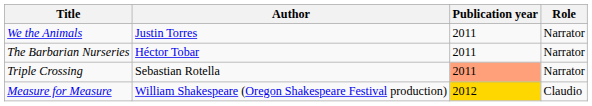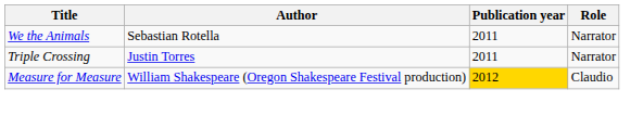We the Animals | Author: Justin Torres -> Sebastian Rotella
- row: The Barbarian Nurseries | Héctor Tobar | 2011 | Narrator
Triple Crossing | Author: Sebastian Rotella -> Justin Torres
Triple Crossing | Publication year: lightsalmon background -> no background
